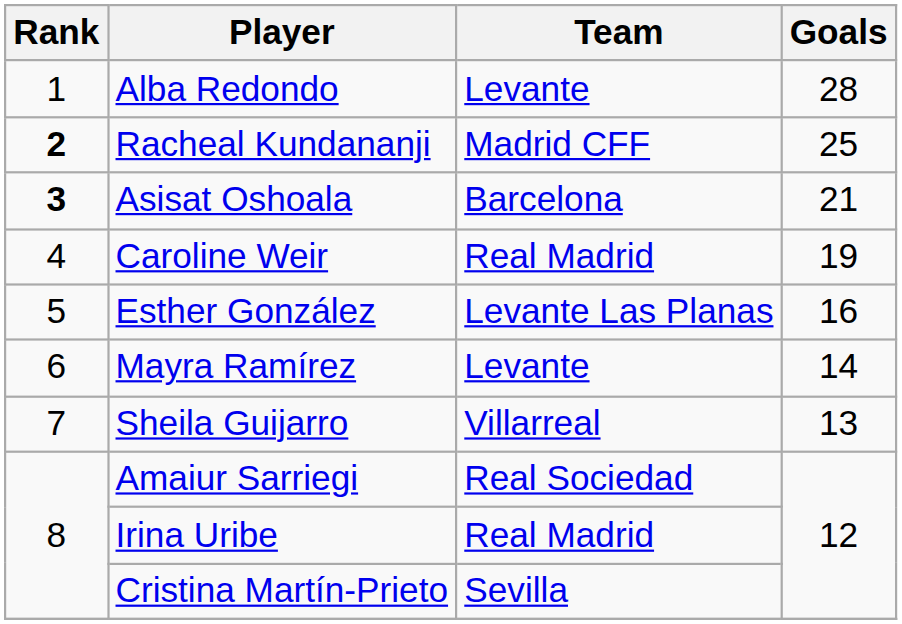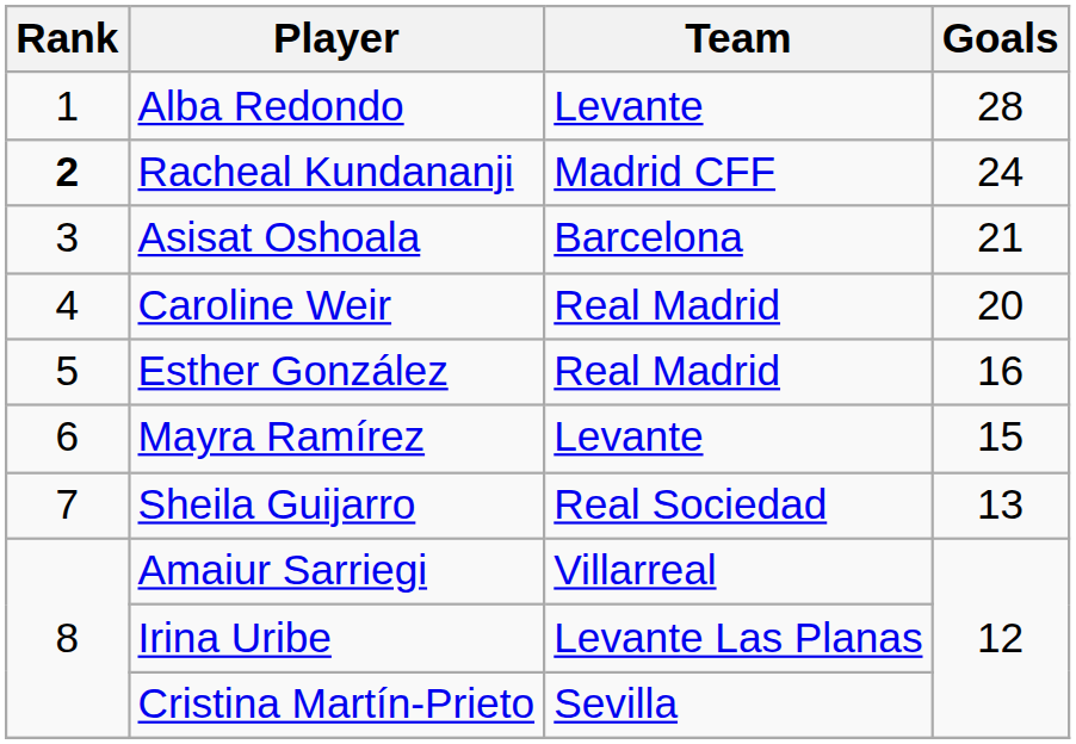Racheal Kundananji | Goals: 25 -> 24
Asisat Oshoala | Rank: bold -> normal
Caroline Weir | Goals: 19 -> 20
Esther González | Team: Levante Las Planas -> Real Madrid
Mayra Ramírez | Goals: 14 -> 15
Sheila Guijarro | Team: Villarreal -> Real Sociedad
Amaiur Sarriegi | Team: Real Sociedad -> Villarreal
Irina Uribe | Team: Real Madrid -> Levante Las Planas
